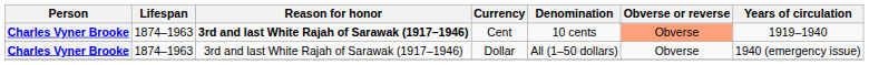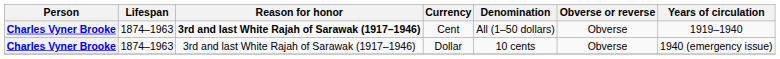Cent | Denomination: 10 cents -> All (1–50 dollars)
Cent | Obverse or reverse: lightsalmon background -> no background
Dollar | Denomination: All (1–50 dollars) -> 10 cents
